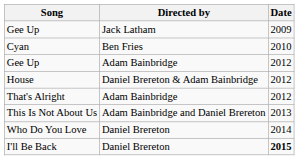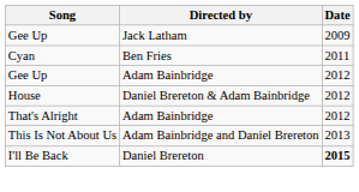Cyan | Date: 2010 -> 2011
- row: Who Do You Love | Daniel Brereton | 2014
